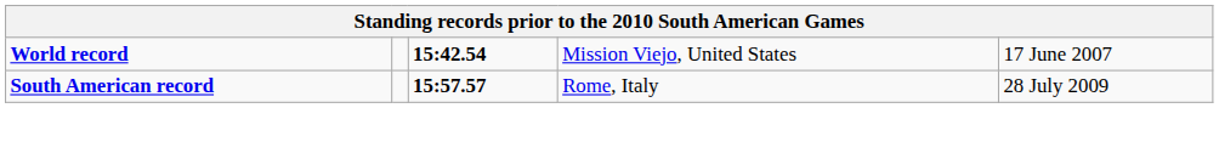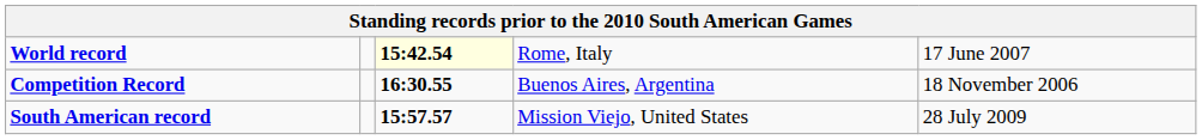World record | column 3: no background -> lightyellow background
World record | column 4: Mission Viejo, United States -> Rome, Italy
+ row: Competition Record | 16:30.55 | Buenos Aires, Argentina | 18 November 2006
South American record | column 4: Rome, Italy -> Mission Viejo, United States
